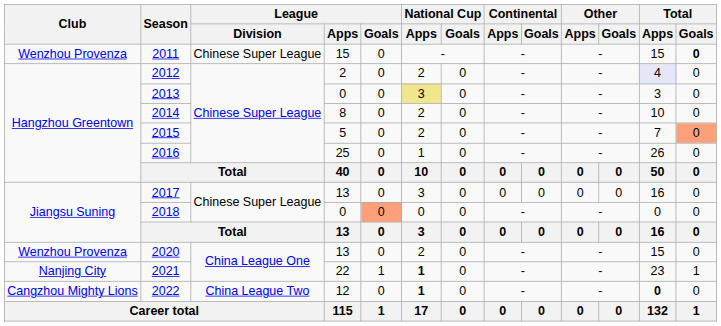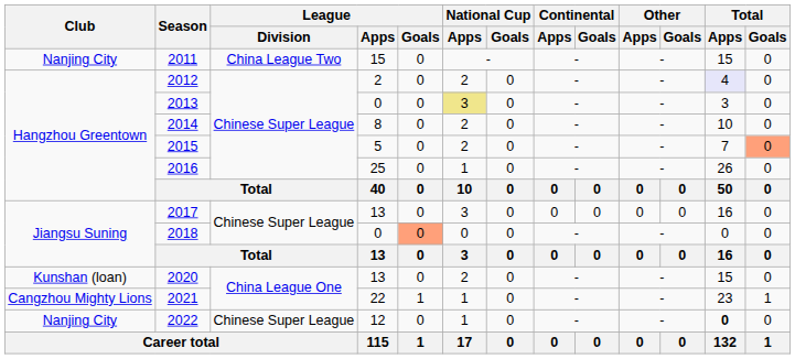2011 | Club: Wenzhou Provenza -> Nanjing City
2011 | League / Division: Chinese Super League -> China League Two
2011 | Total / Goals: bold -> normal
2020 | Club: Wenzhou Provenza -> Kunshan (loan)
2021 | Club: Nanjing City -> Cangzhou Mighty Lions
2021 | National Cup / Apps: bold -> normal
2022 | Club: Cangzhou Mighty Lions -> Nanjing City
2022 | League / Division: China League Two -> Chinese Super League
2022 | National Cup / Apps: bold -> normal
